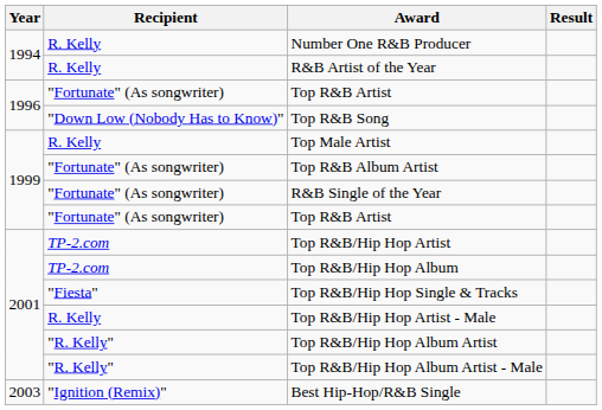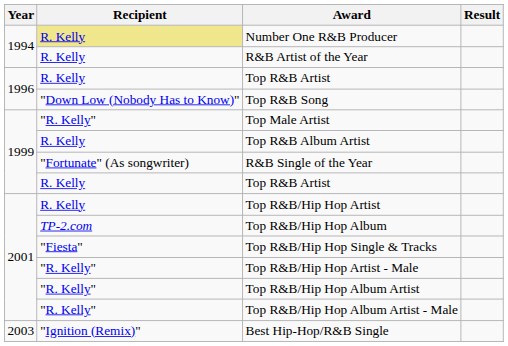Number One R&B Producer | Recipient: no background -> khaki background
1996 / Top R&B Artist | Recipient: "Fortunate" (As songwriter) -> R. Kelly
Top Male Artist | Recipient: R. Kelly -> "R. Kelly"
Top R&B Album Artist | Recipient: "Fortunate" (As songwriter) -> R. Kelly
1999 / Top R&B Artist | Recipient: "Fortunate" (As songwriter) -> R. Kelly
Top R&B/Hip Hop Artist | Recipient: TP-2.com -> R. Kelly
Top R&B/Hip Hop Artist - Male | Recipient: R. Kelly -> "R. Kelly"
